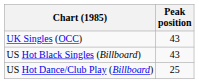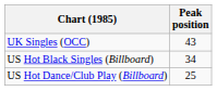US Hot Black Singles (Billboard) | Peak position: 43 -> 34
